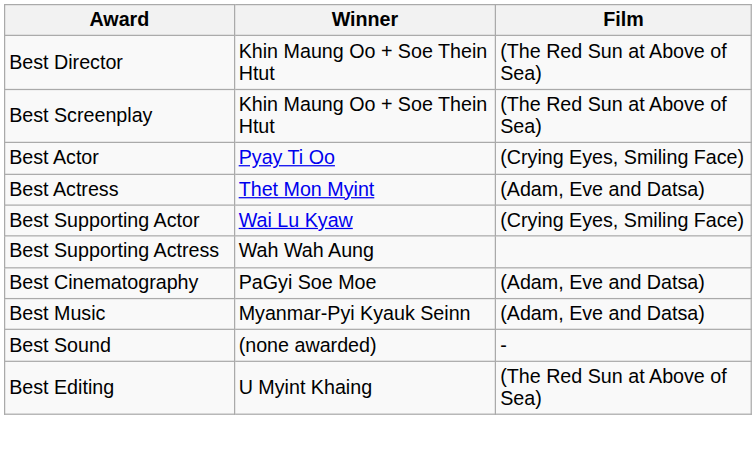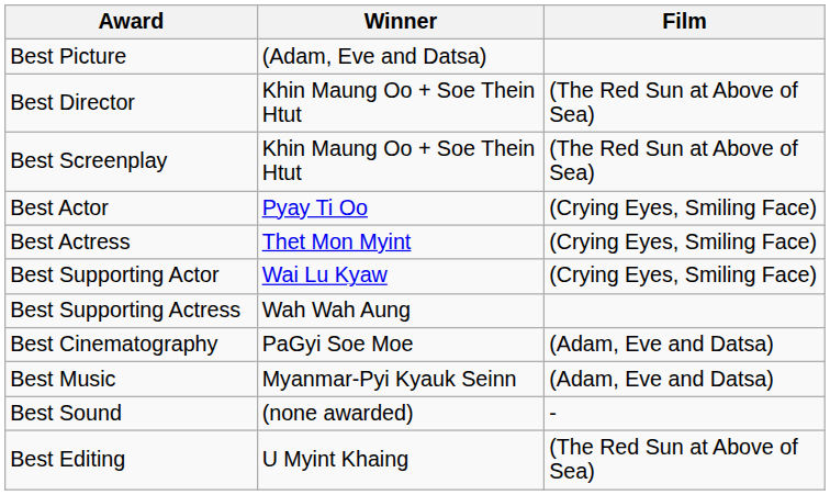+ row: Best Picture | (Adam, Eve and Datsa)
Best Actress | Film: (Adam, Eve and Datsa) -> (Crying Eyes, Smiling Face)
